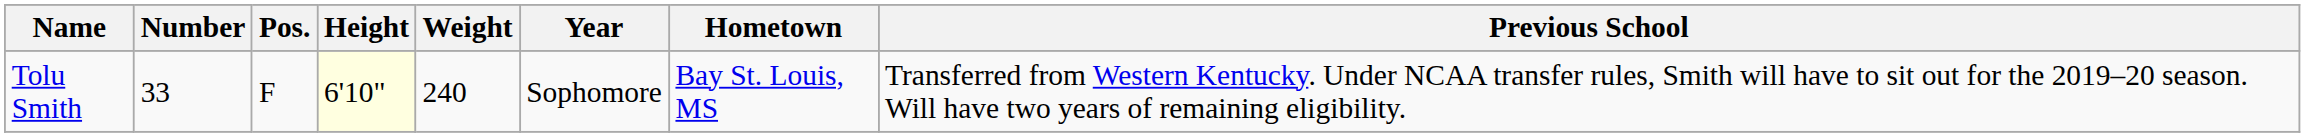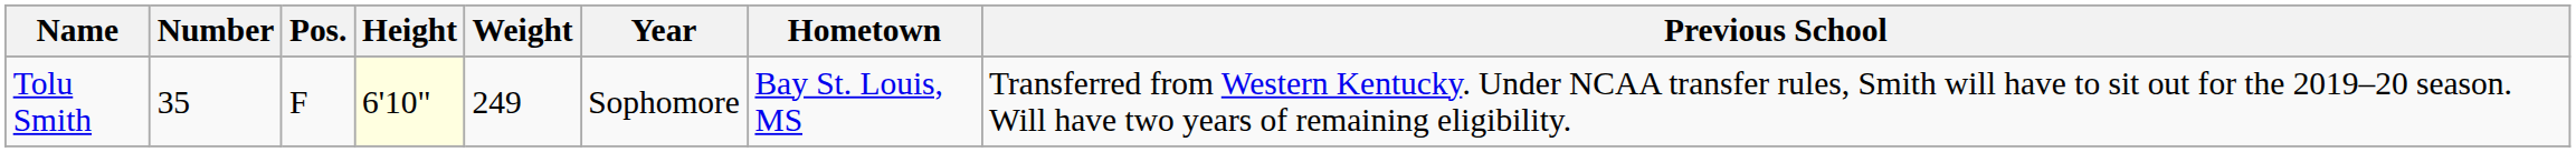Tolu Smith | Number: 33 -> 35
Tolu Smith | Weight: 240 -> 249
